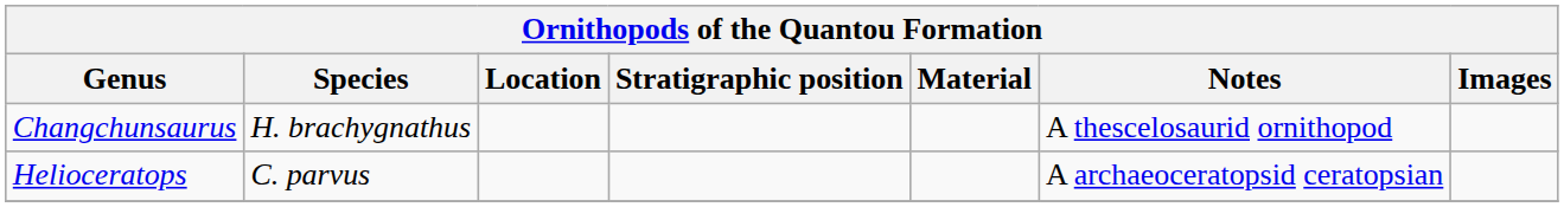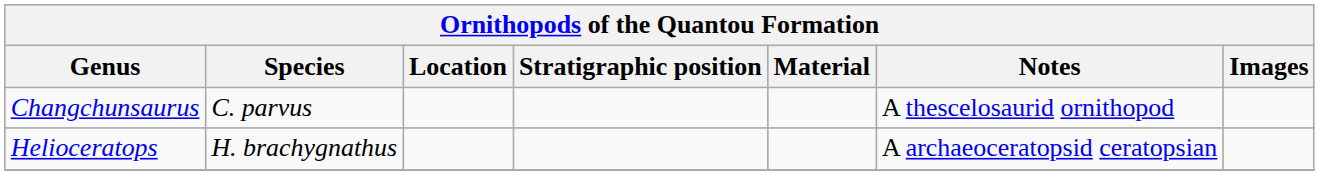Changchunsaurus | Species: H. brachygnathus -> C. parvus
Helioceratops | Species: C. parvus -> H. brachygnathus
